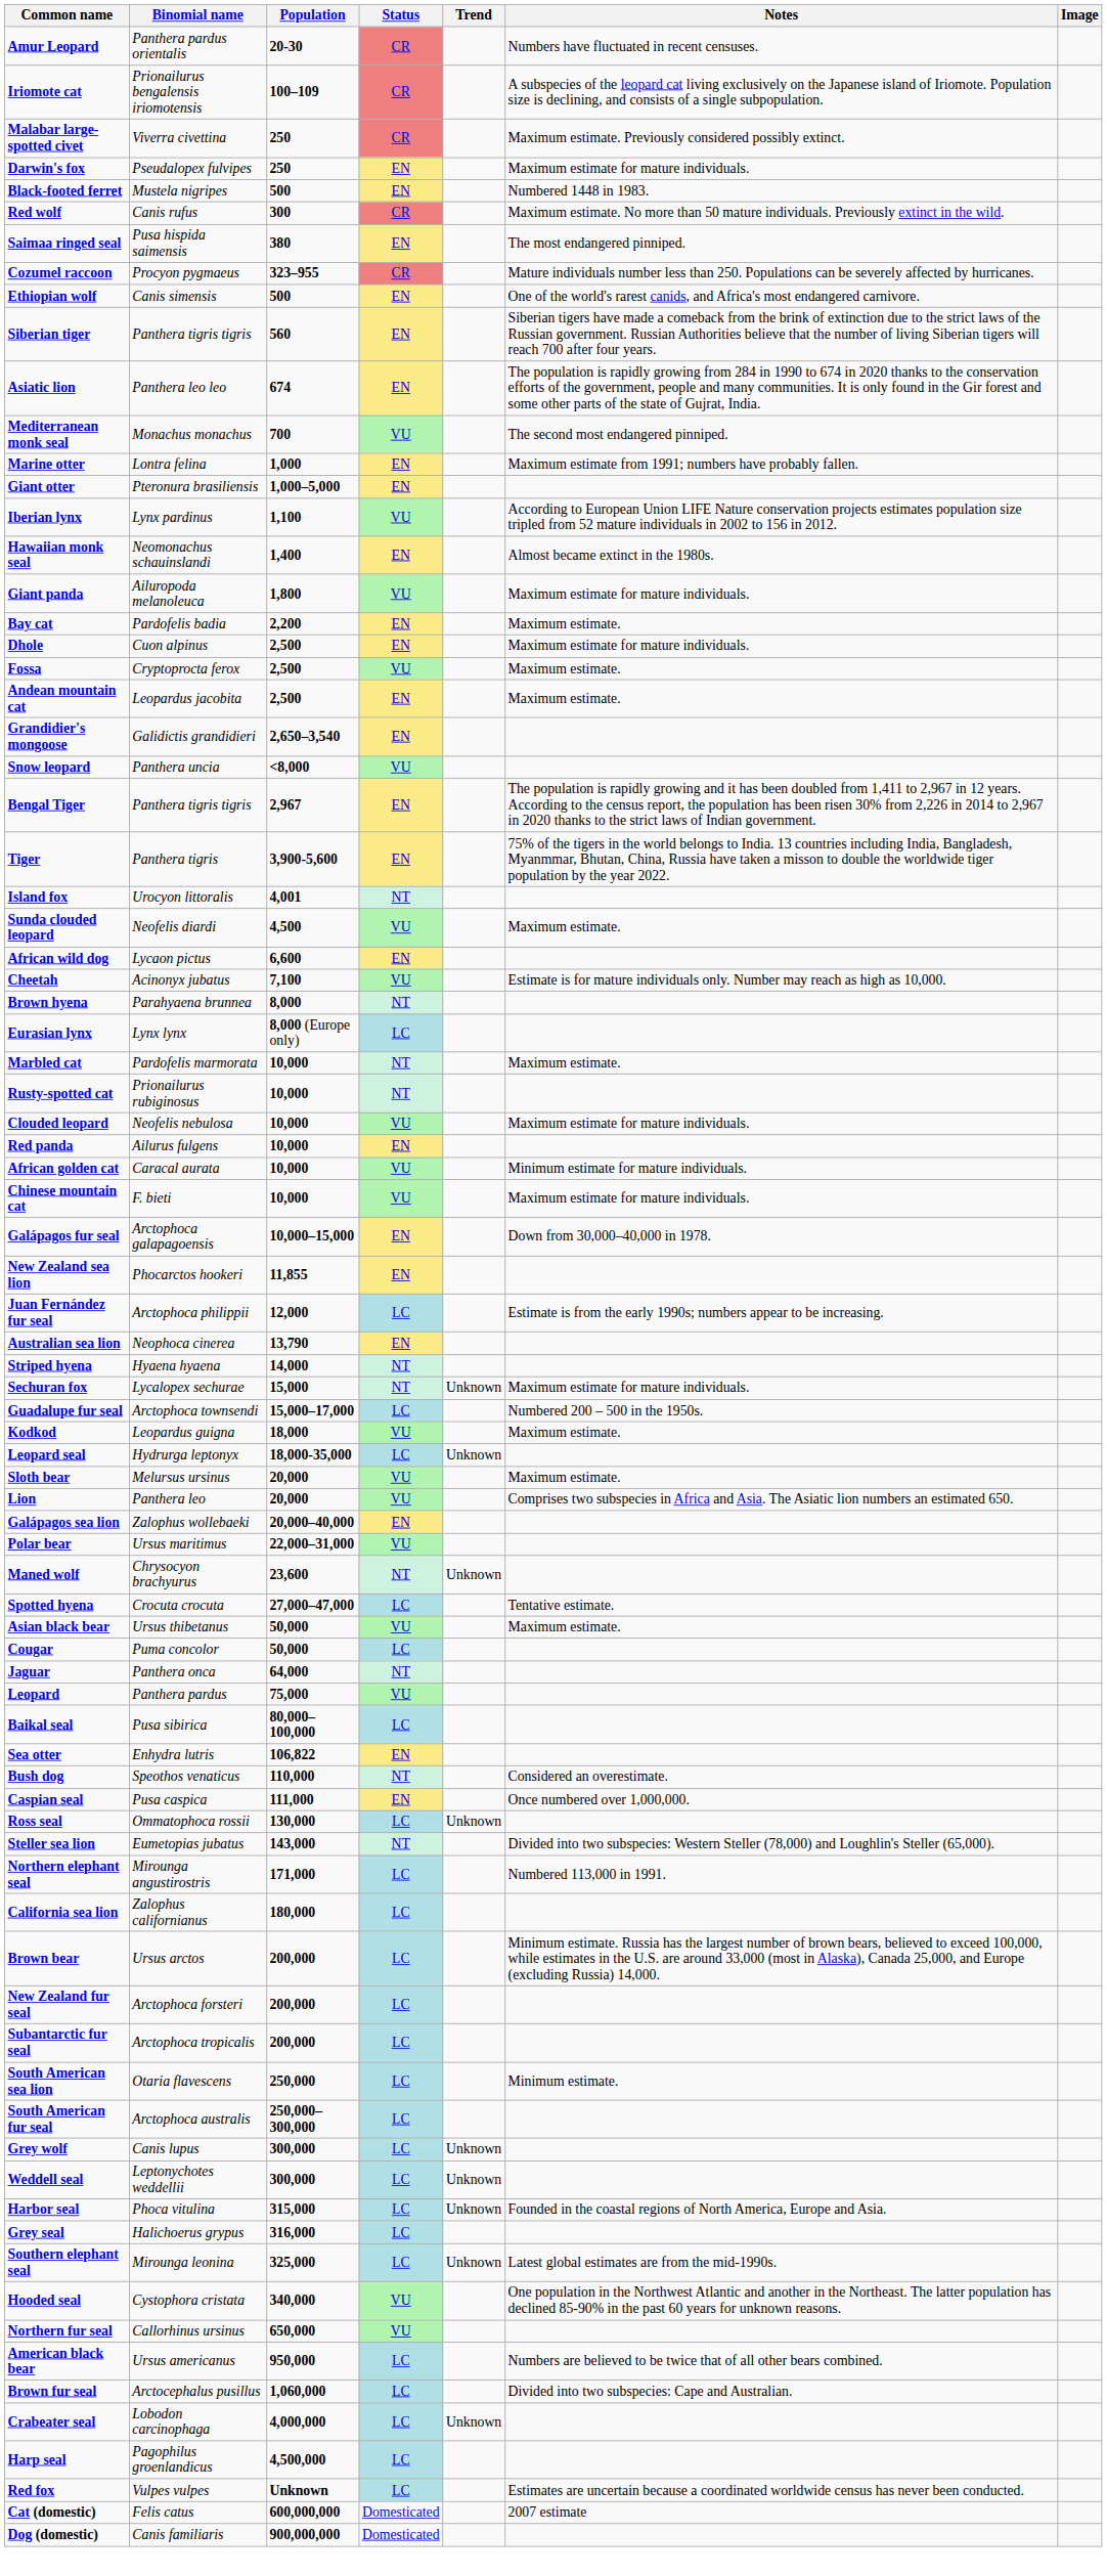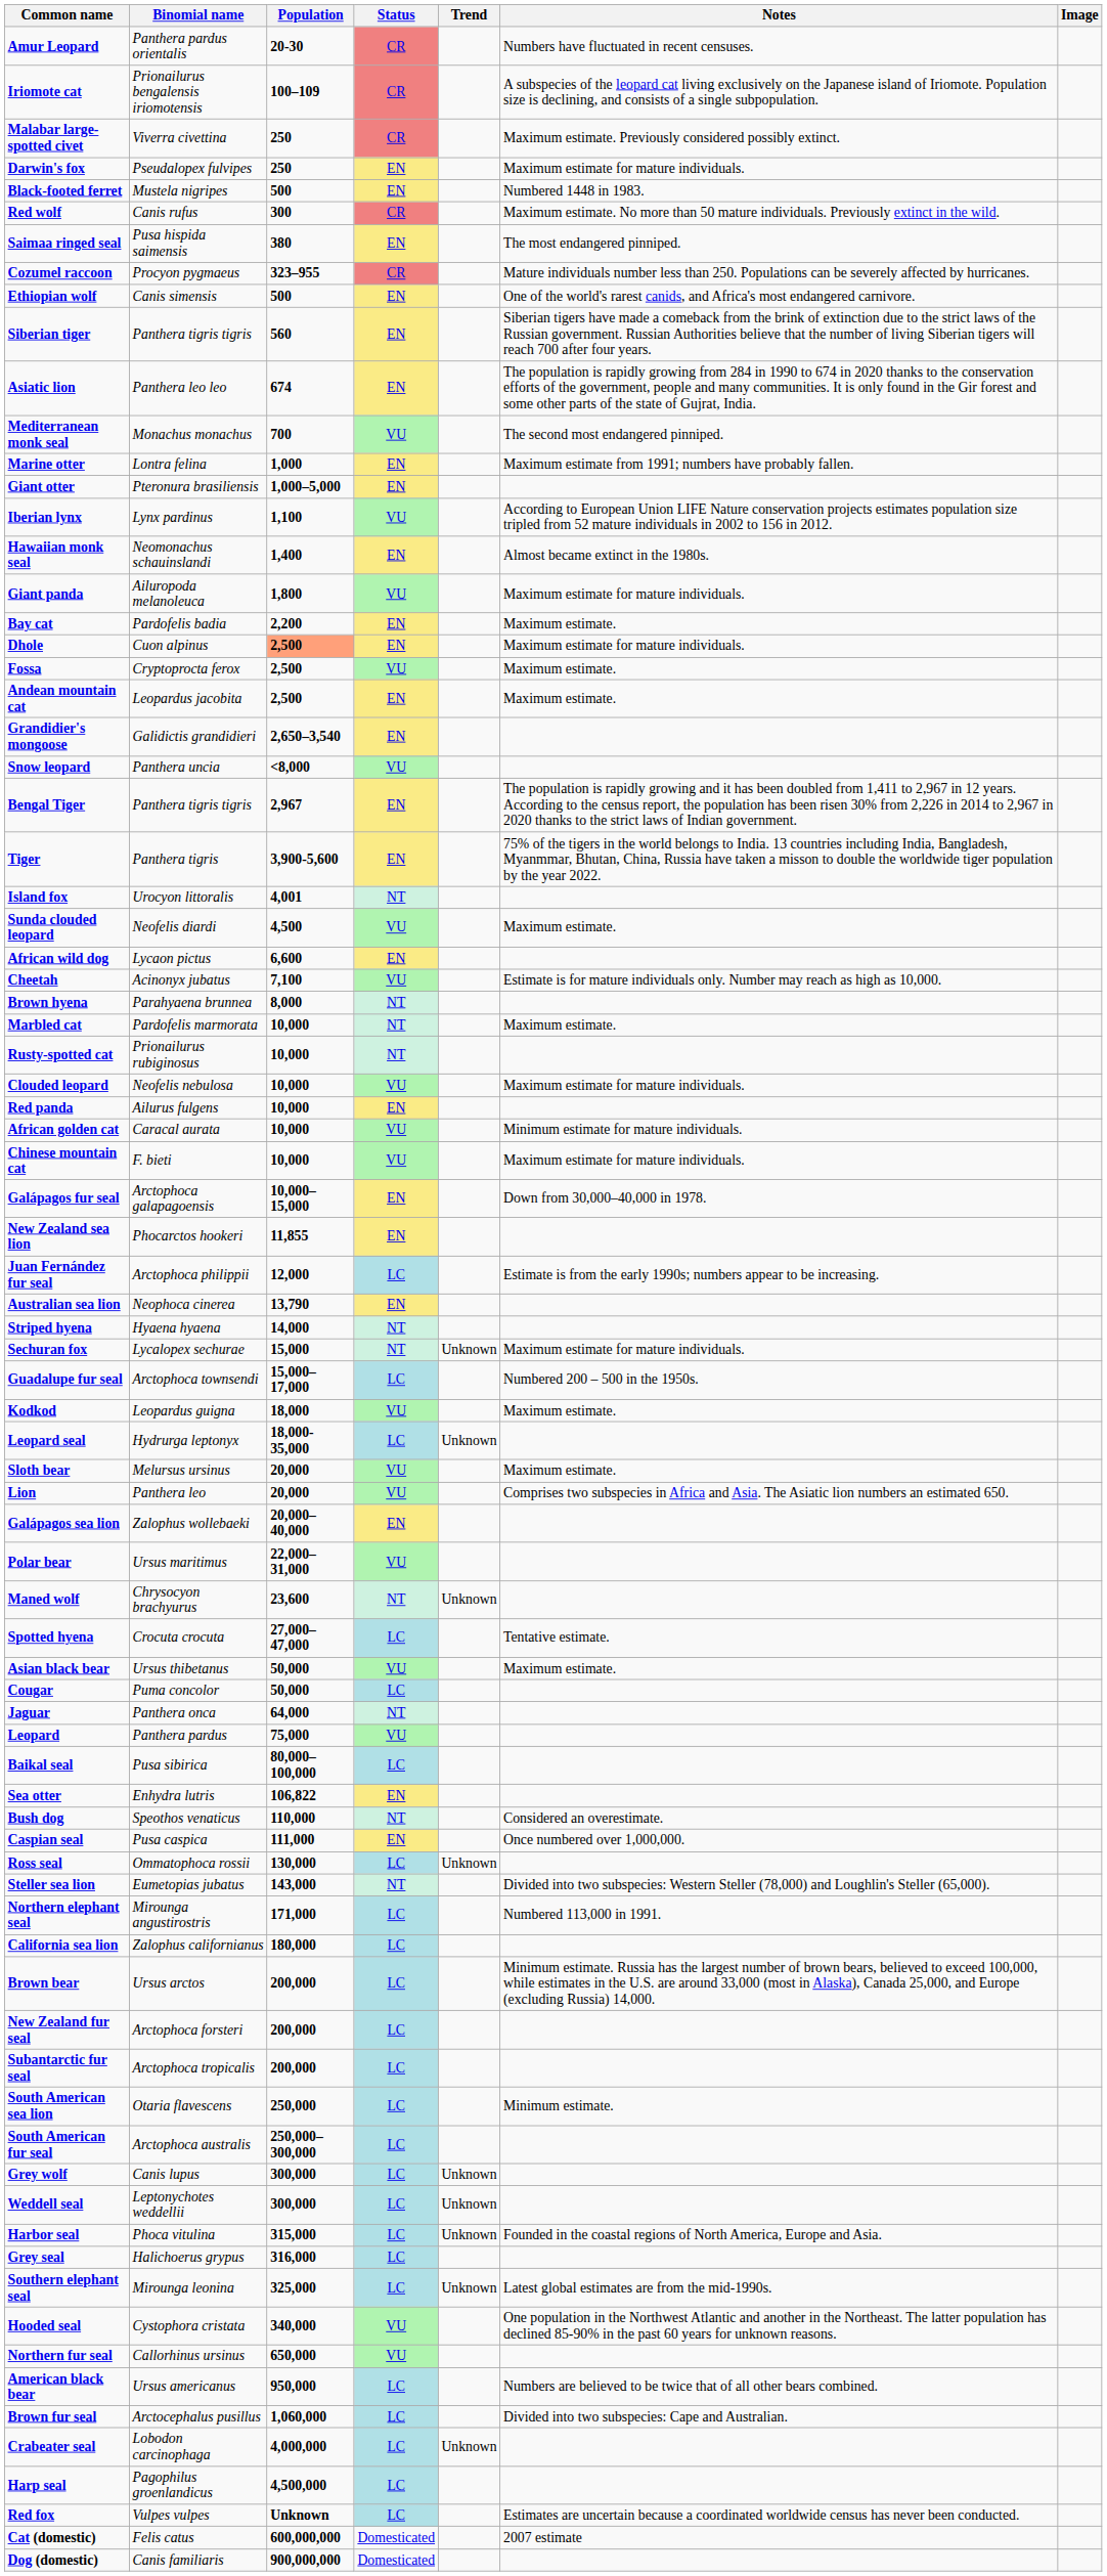Dhole | Population: no background -> lightsalmon background
- row: Eurasian lynx | Lynx lynx | 8,000 (Europe only) | LC
